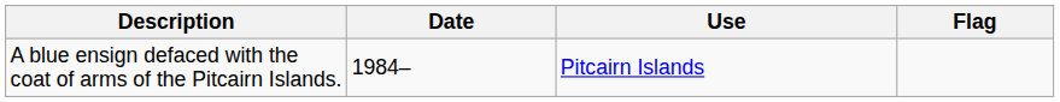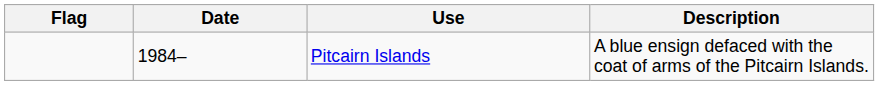columns swapped: Flag <-> Description
